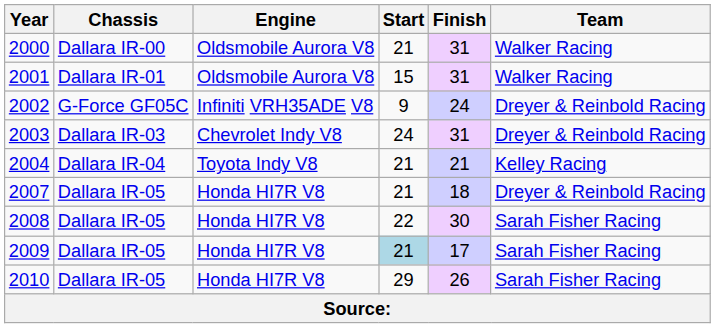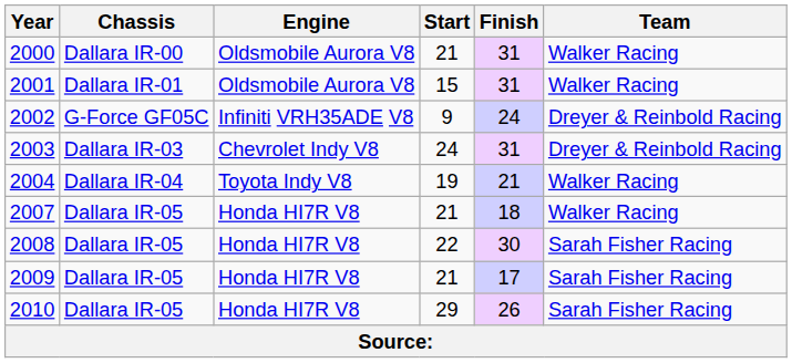2004 | Start: 21 -> 19
2004 | Team: Kelley Racing -> Walker Racing
2007 | Team: Dreyer & Reinbold Racing -> Walker Racing
2009 | Start: lightblue background -> no background
